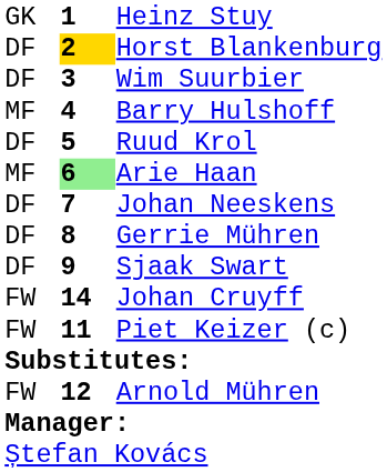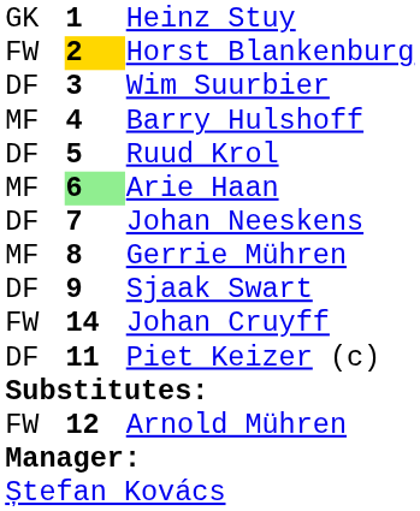Horst Blankenburg | column 1: DF -> FW
Gerrie Mühren | column 1: DF -> MF
Piet Keizer (c) | column 1: FW -> DF
